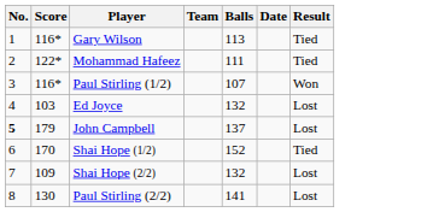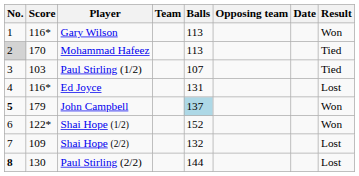+ column: Opposing team
Gary Wilson | Result: Tied -> Won
Mohammad Hafeez | No.: no background -> lightgrey background
Mohammad Hafeez | Score: 122* -> 170
Mohammad Hafeez | Balls: 111 -> 113
Paul Stirling (1/2) | Score: 116* -> 103
Paul Stirling (1/2) | Result: Won -> Tied
Ed Joyce | Score: 103 -> 116*
Ed Joyce | Balls: 132 -> 131
John Campbell | Balls: no background -> lightblue background
John Campbell | Result: Lost -> Won
Shai Hope (1/2) | Score: 170 -> 122*
Shai Hope (1/2) | Result: Tied -> Won
Paul Stirling (2/2) | No.: normal -> bold
Paul Stirling (2/2) | Balls: 141 -> 144
